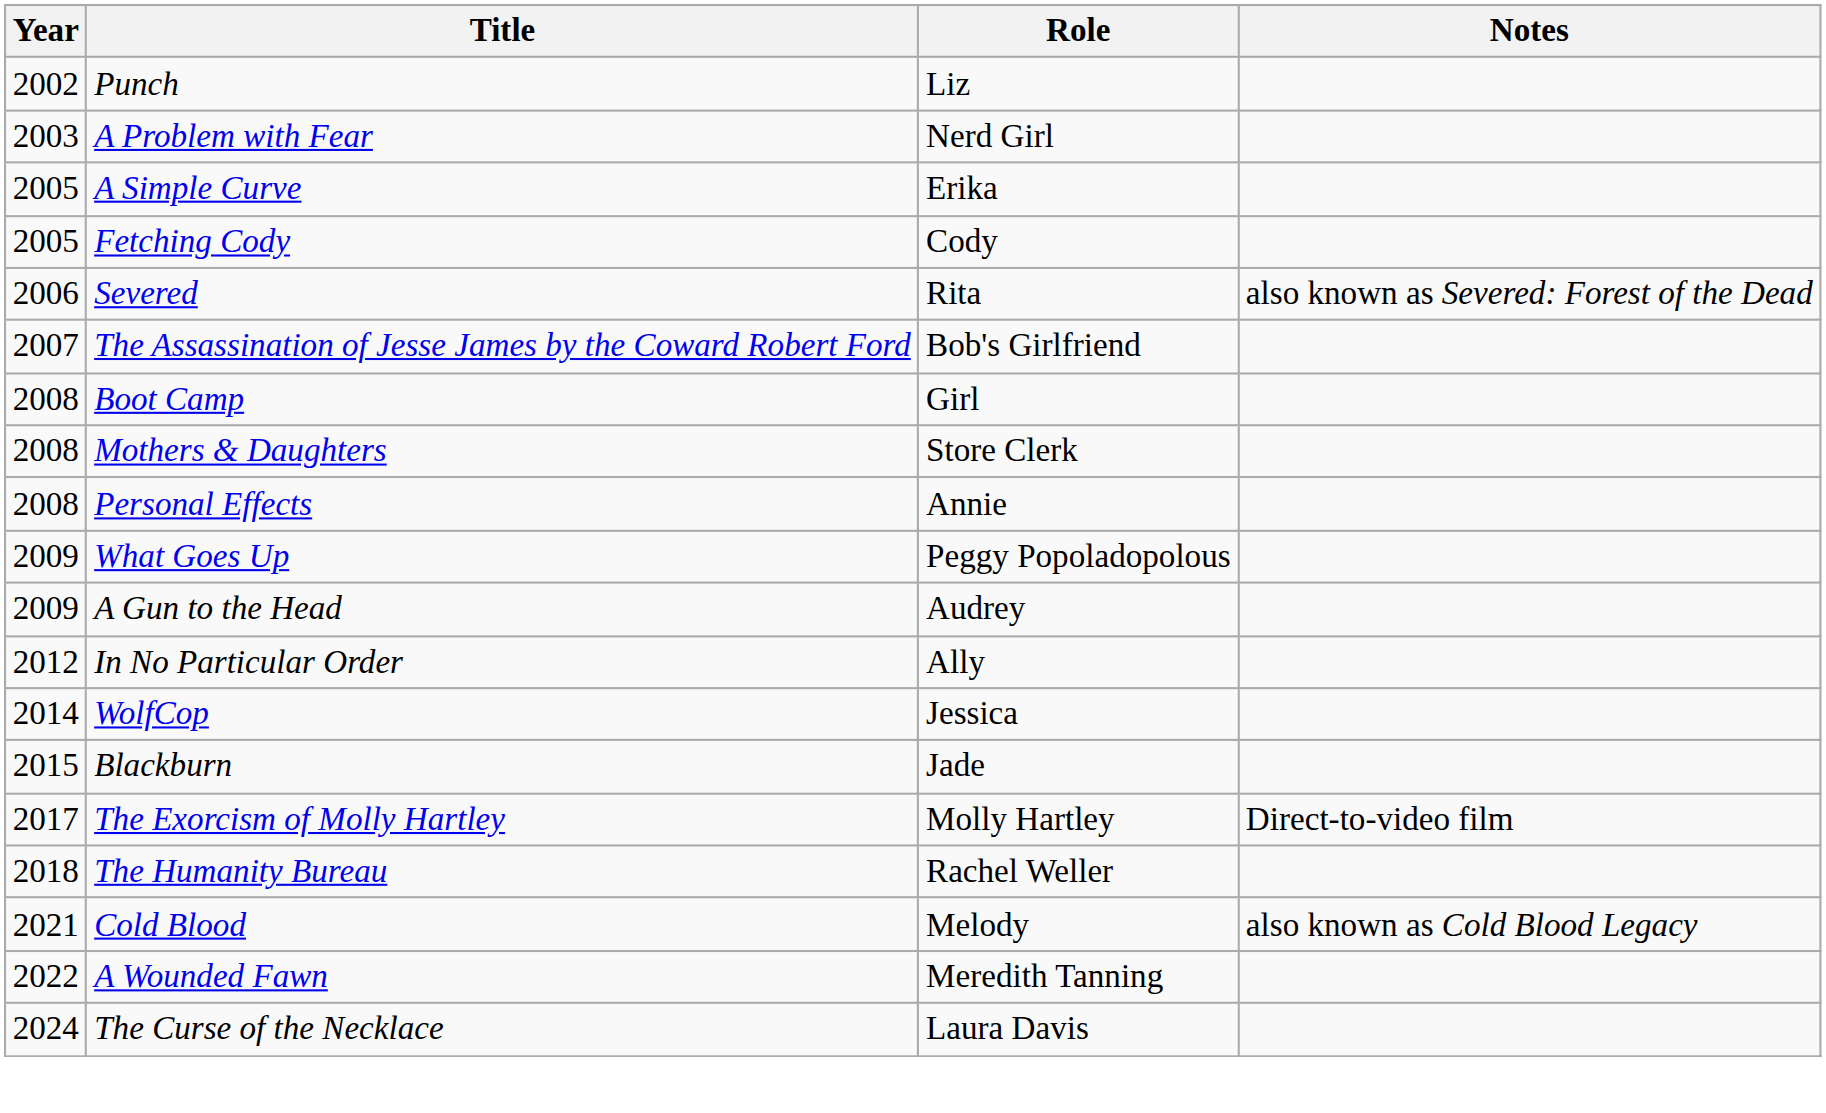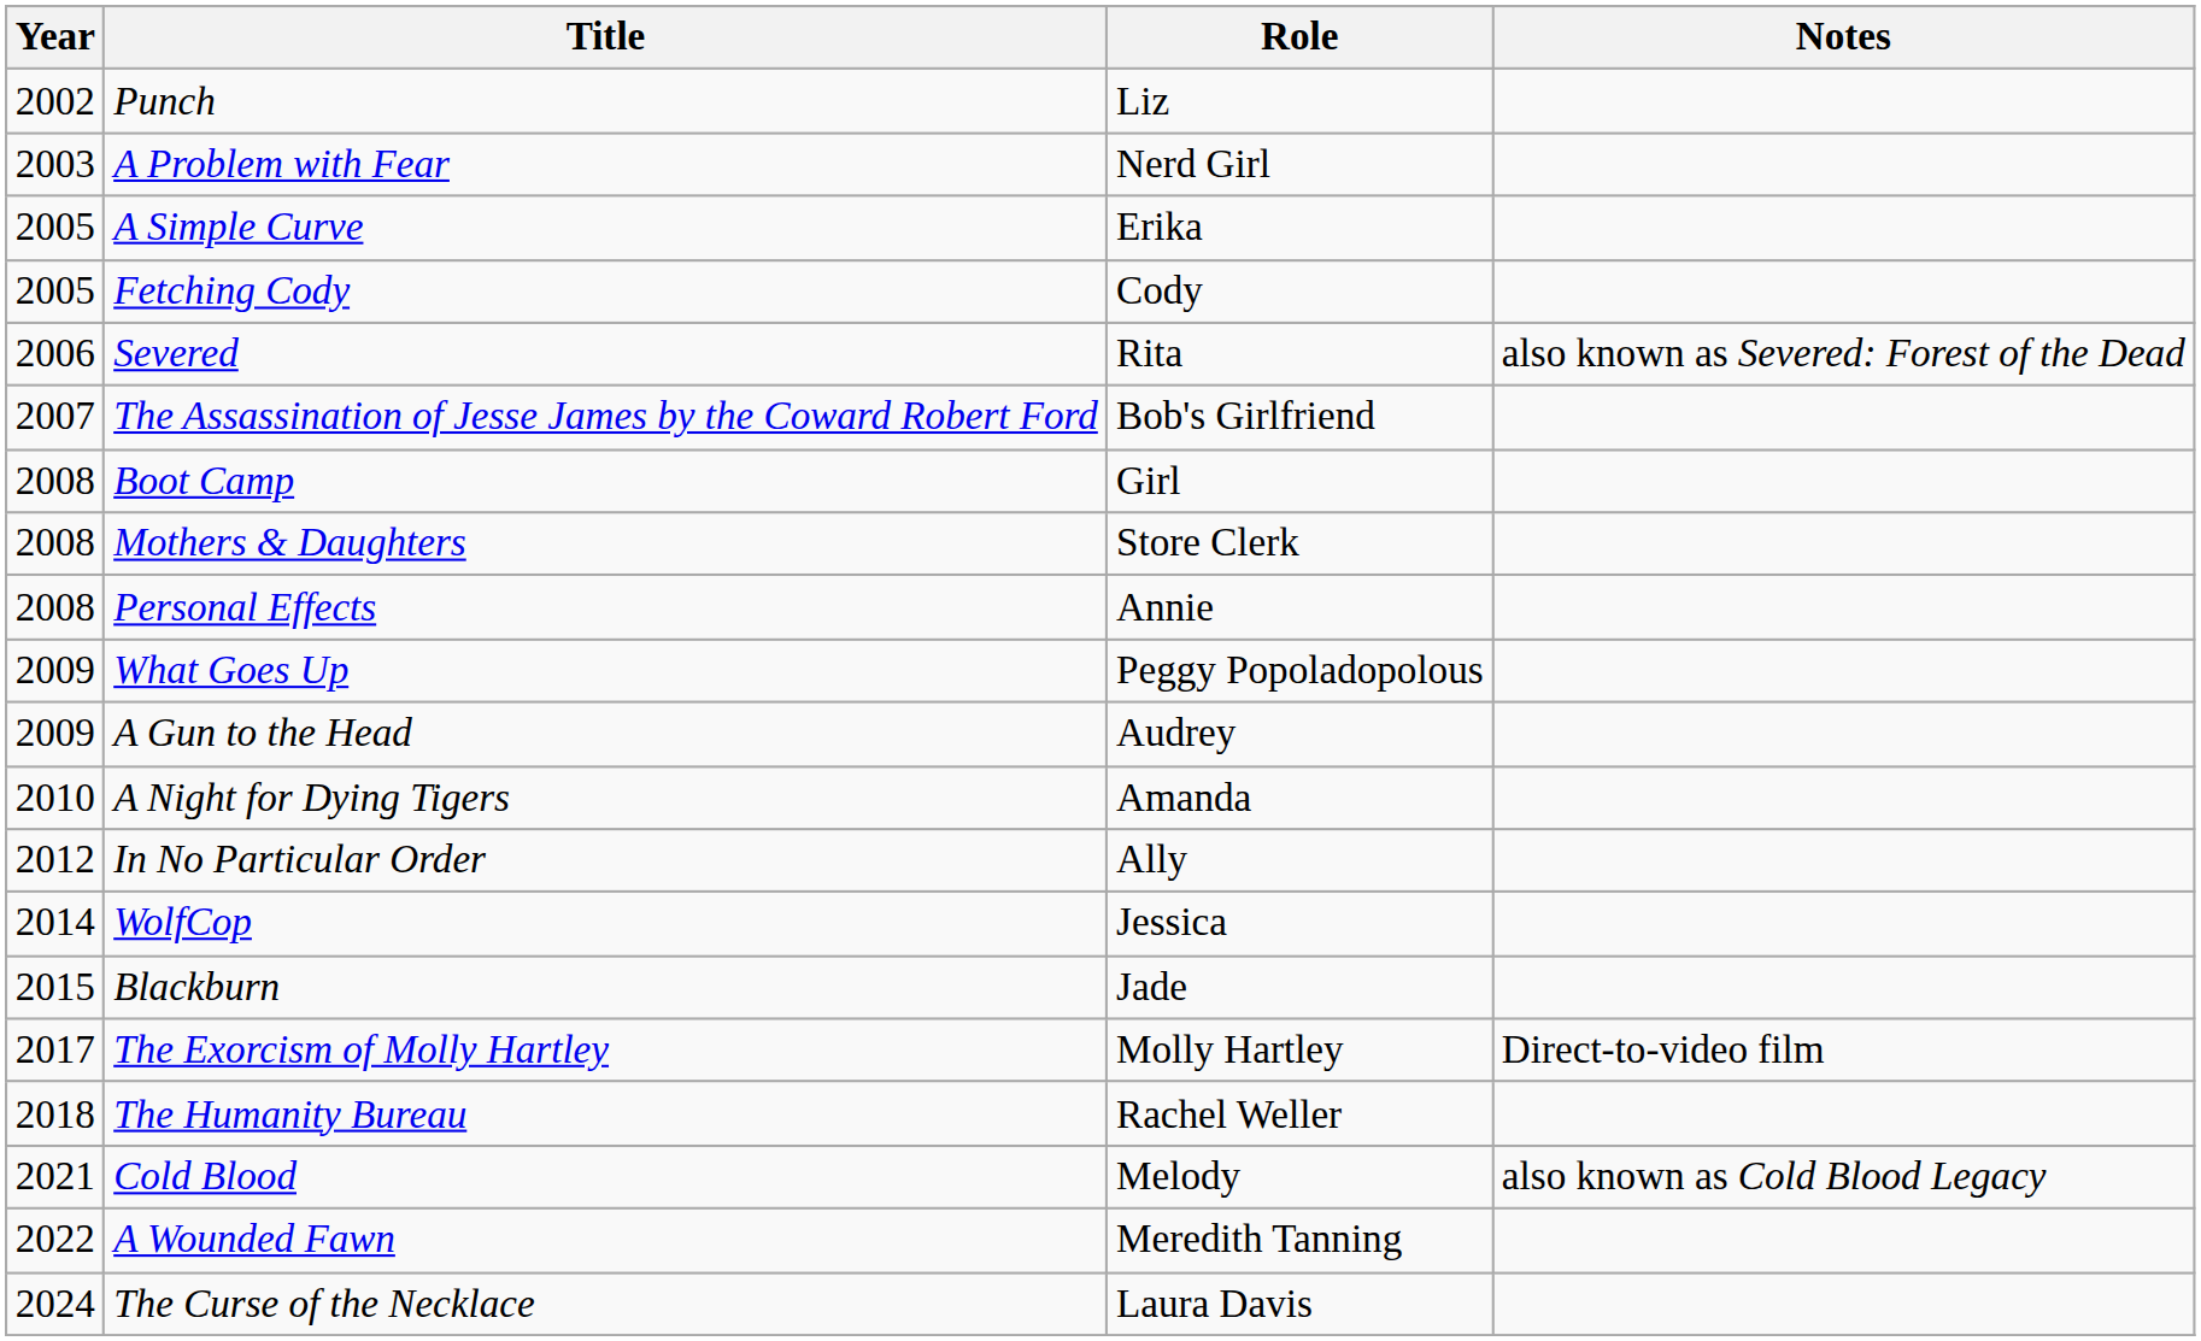+ row: 2010 | A Night for Dying Tigers | Amanda
